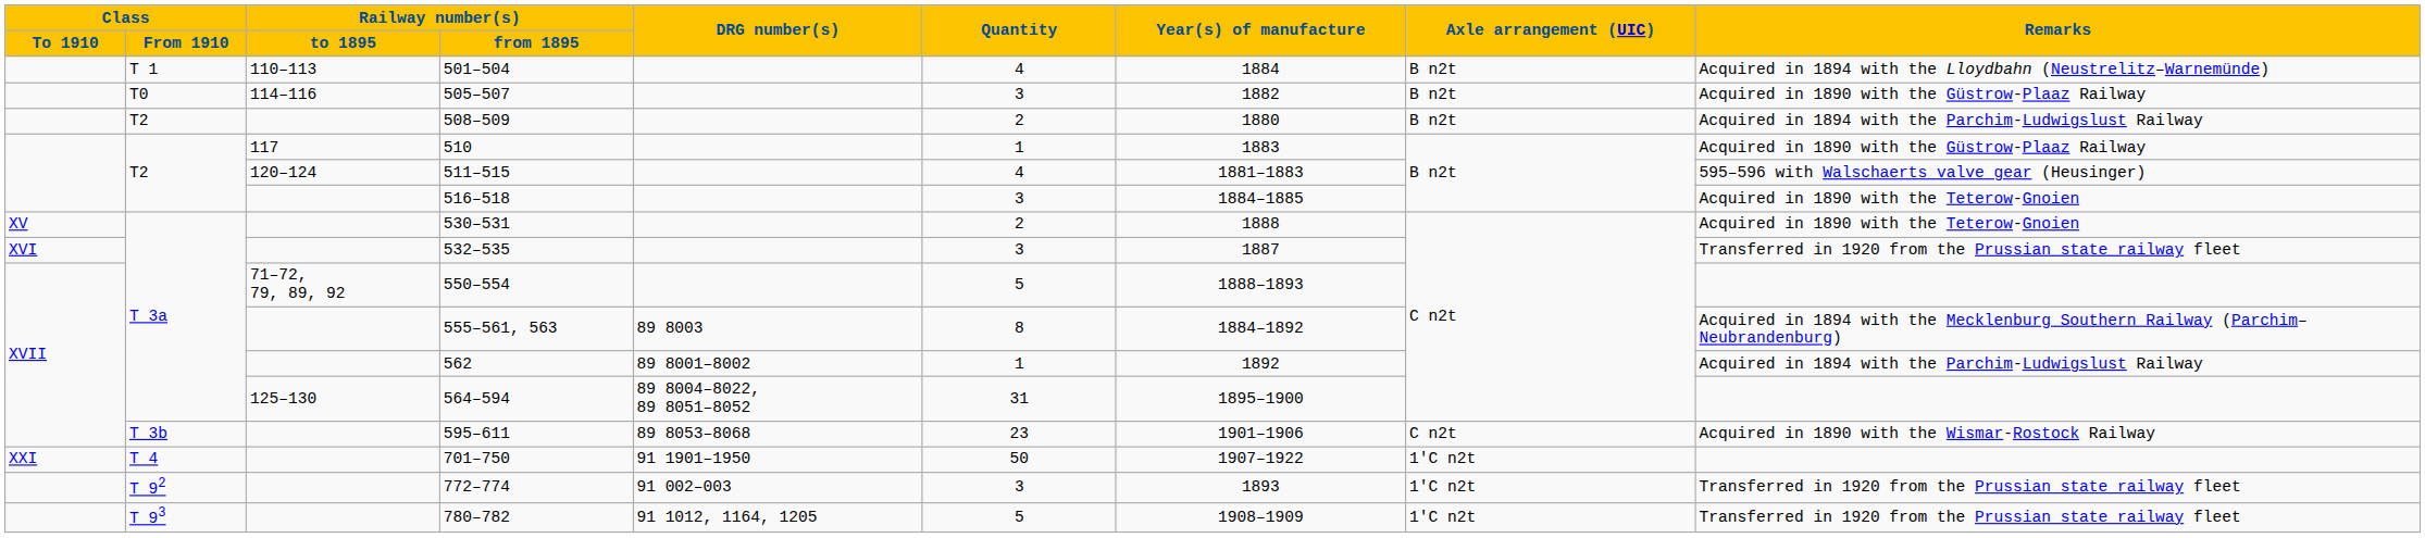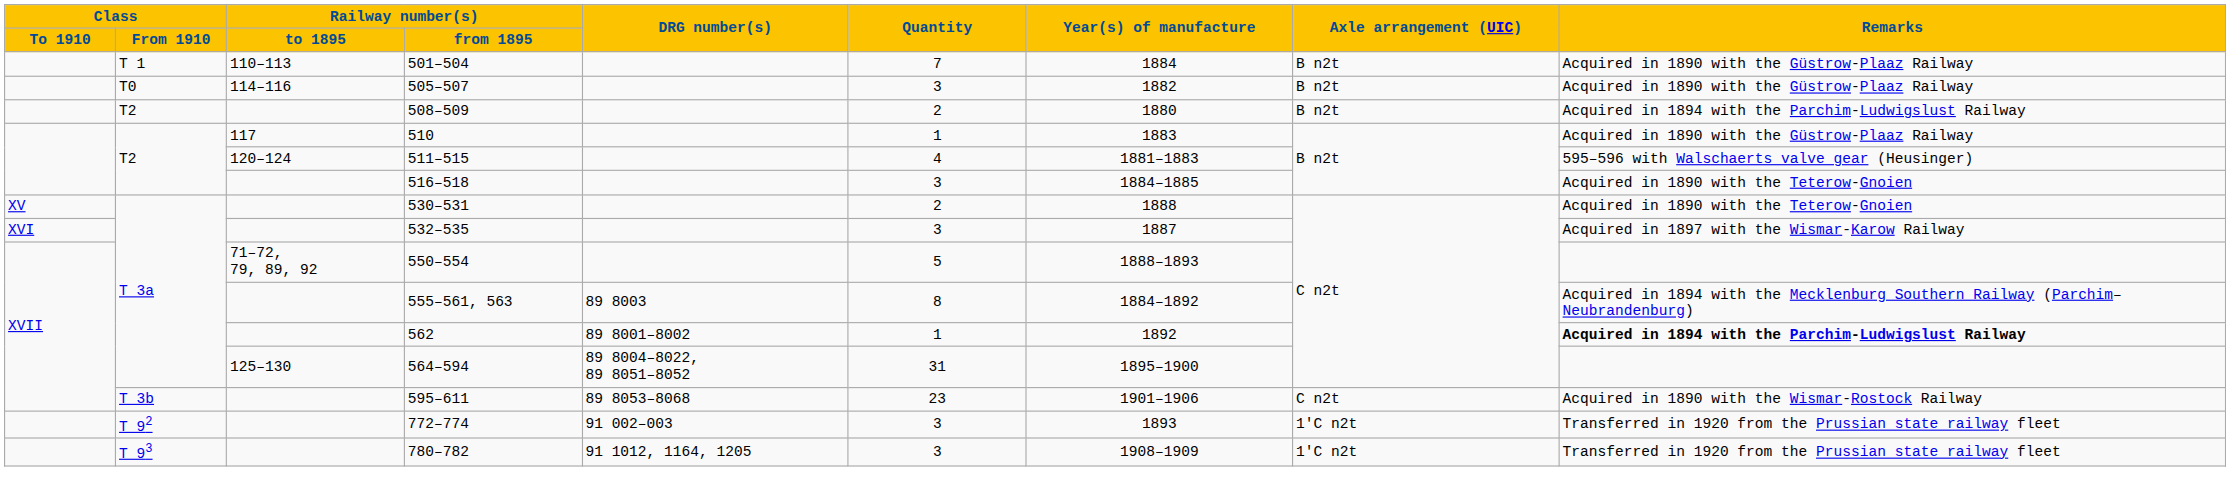501–504 | Quantity: 4 -> 7
501–504 | Remarks: Acquired in 1894 with the Lloydbahn (Neustrelitz–Warnemünde) -> Acquired in 1890 with the Güstrow-Plaaz Railway
532–535 | Remarks: Transferred in 1920 from the Prussian state railway fleet -> Acquired in 1897 with the Wismar-Karow Railway
562 | Remarks: normal -> bold
- row: XXI | T 4 | 701–750 | 91 1901–1950 | 50 | 1907–1922 | 1′C n2t
780–782 | Quantity: 5 -> 3
